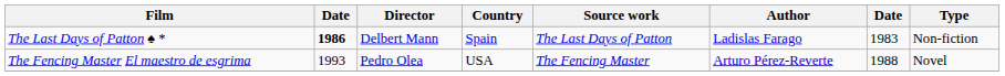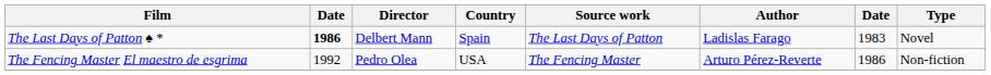The Last Days of Patton ♠ * | Type: Non-fiction -> Novel
The Fencing Master El maestro de esgrima | column 2: 1993 -> 1992
The Fencing Master El maestro de esgrima | column 7: 1988 -> 1986
The Fencing Master El maestro de esgrima | Type: Novel -> Non-fiction
